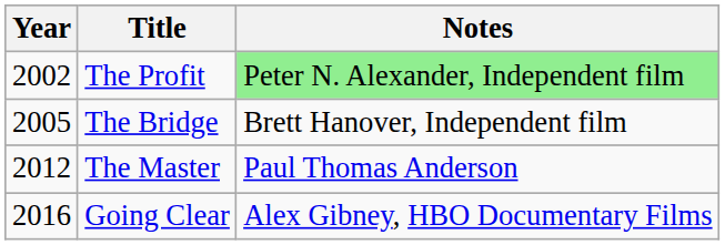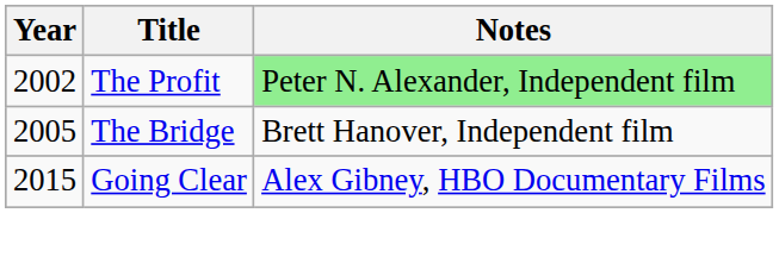- row: 2012 | The Master | Paul Thomas Anderson
Going Clear | Year: 2016 -> 2015
